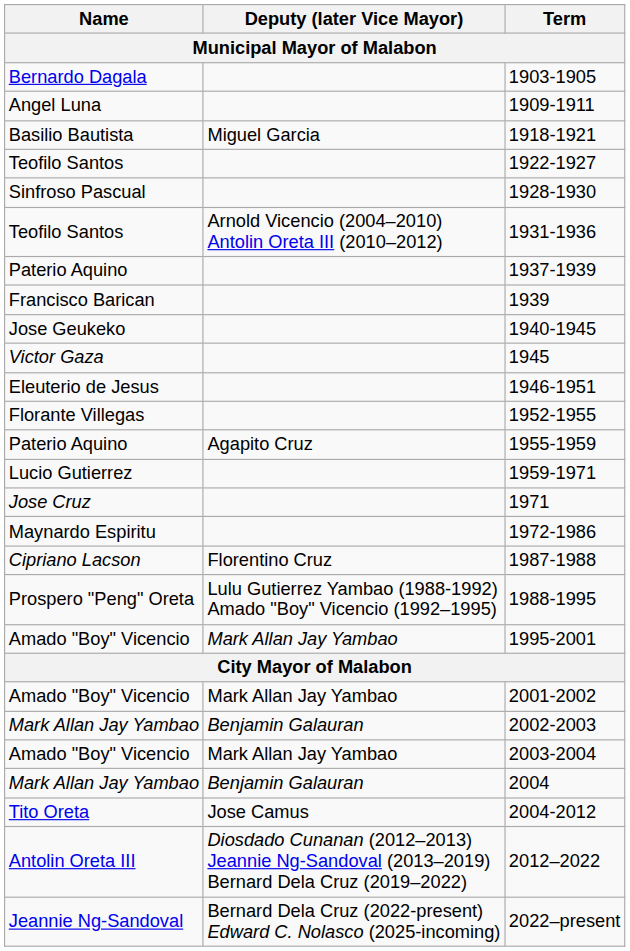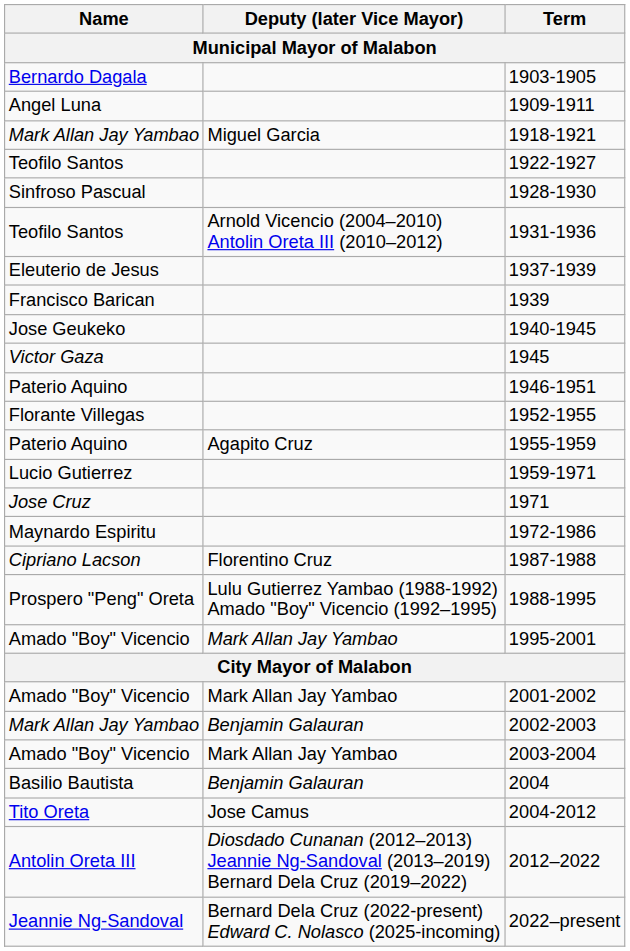1918-1921 | Name: Basilio Bautista -> Mark Allan Jay Yambao
1937-1939 | Name: Paterio Aquino -> Eleuterio de Jesus
1946-1951 | Name: Eleuterio de Jesus -> Paterio Aquino
2004 | Name: Mark Allan Jay Yambao -> Basilio Bautista
